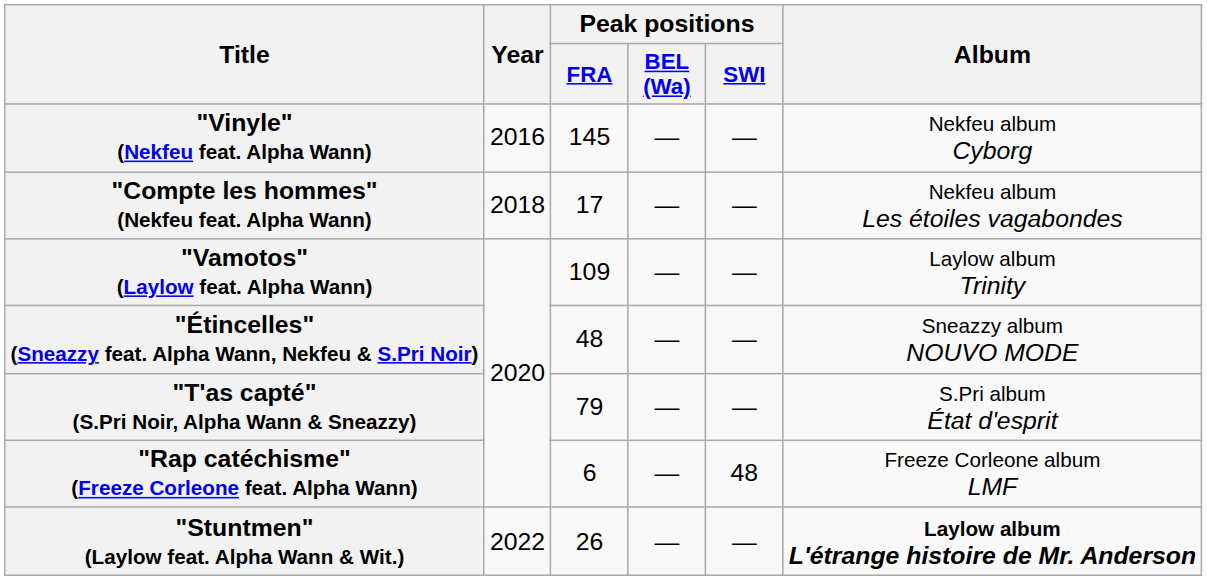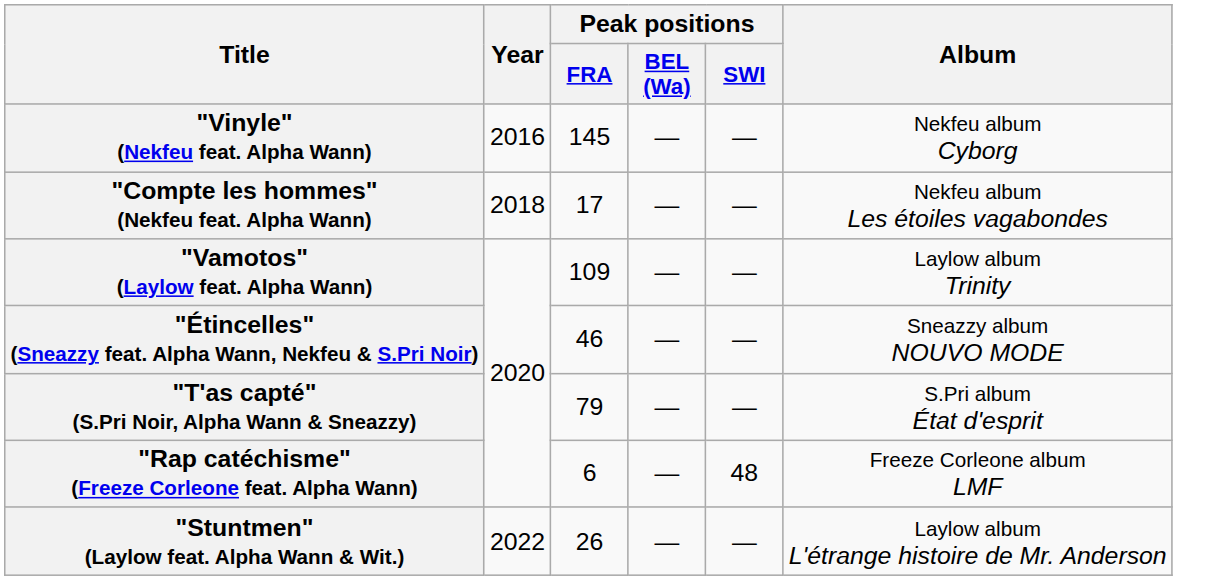"Étincelles" (Sneazzy feat. Alpha Wann, Nekfeu & S.Pri Noir) | Peak positions / FRA: 48 -> 46
"Stuntmen" (Laylow feat. Alpha Wann & Wit.) | Album: bold -> normal
